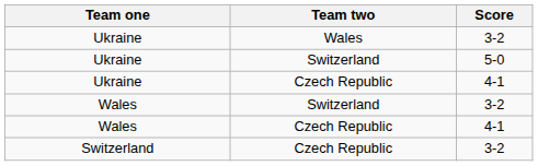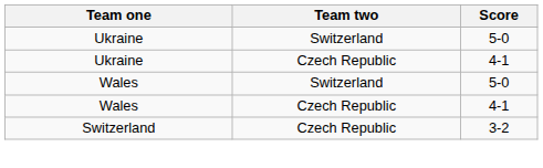- row: Ukraine | Wales | 3-2
Wales / Switzerland | Score: 3-2 -> 5-0
